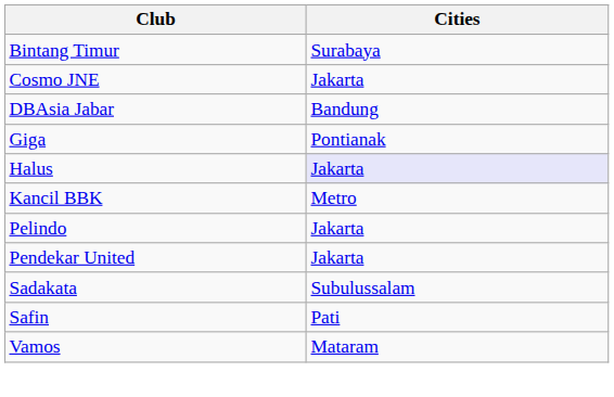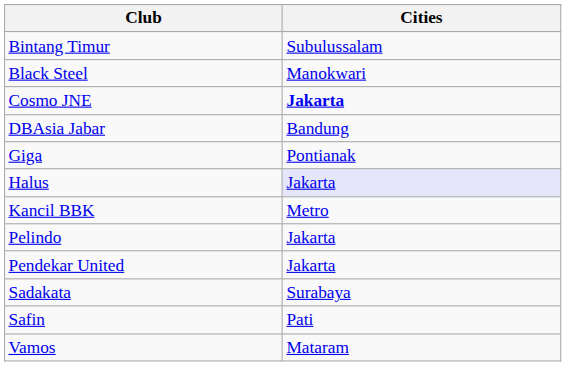Bintang Timur | Cities: Surabaya -> Subulussalam
+ row: Black Steel | Manokwari
Cosmo JNE | Cities: normal -> bold
Sadakata | Cities: Subulussalam -> Surabaya
